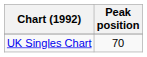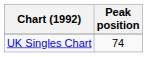UK Singles Chart | Peak position: 70 -> 74
